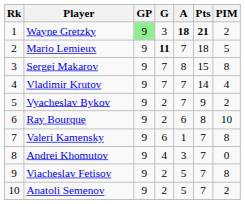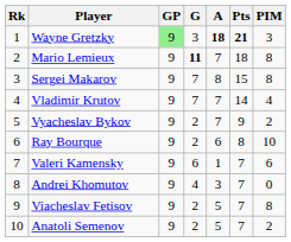Wayne Gretzky | PIM: 2 -> 3
Mario Lemieux | PIM: 5 -> 8
Valeri Kamensky | PIM: 8 -> 6
